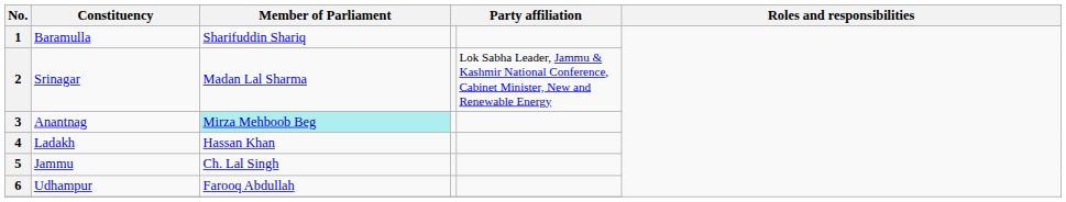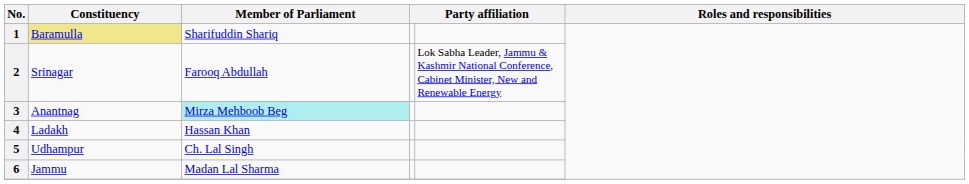1 | Constituency: no background -> khaki background
2 | Member of Parliament: Madan Lal Sharma -> Farooq Abdullah
5 | Constituency: Jammu -> Udhampur
6 | Constituency: Udhampur -> Jammu
6 | Member of Parliament: Farooq Abdullah -> Madan Lal Sharma
